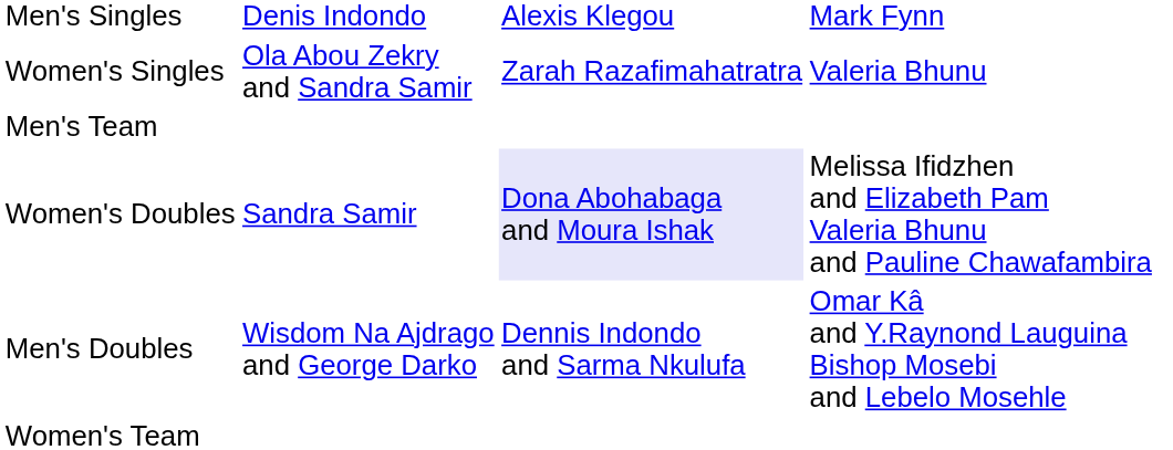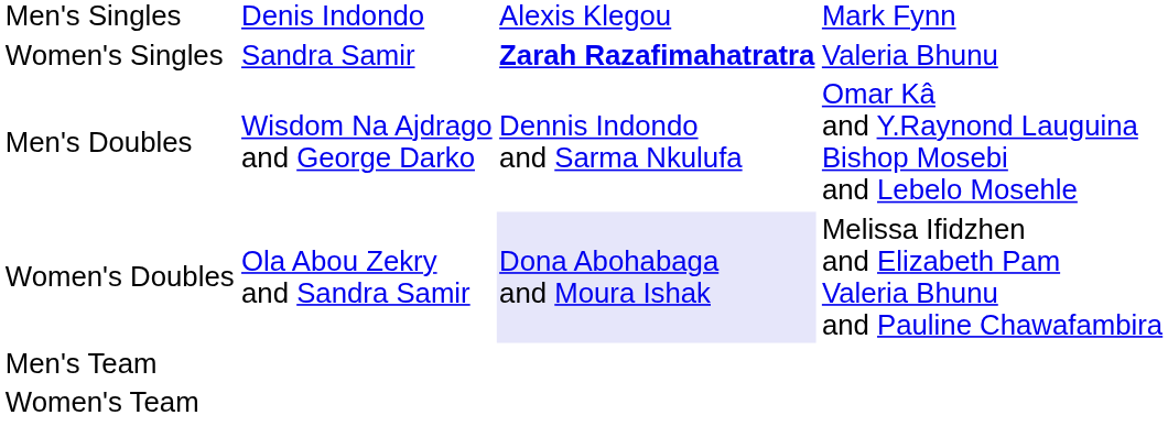Women's Singles | column 2: Ola Abou Zekry and Sandra Samir -> Sandra Samir
Women's Singles | column 3: normal -> bold
rows swapped: Men's Doubles <-> Men's Team
Women's Doubles | column 2: Sandra Samir -> Ola Abou Zekry and Sandra Samir
